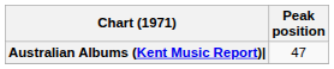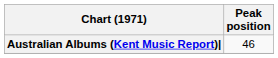Australian Albums (Kent Music Report)| | Peak position: 47 -> 46
